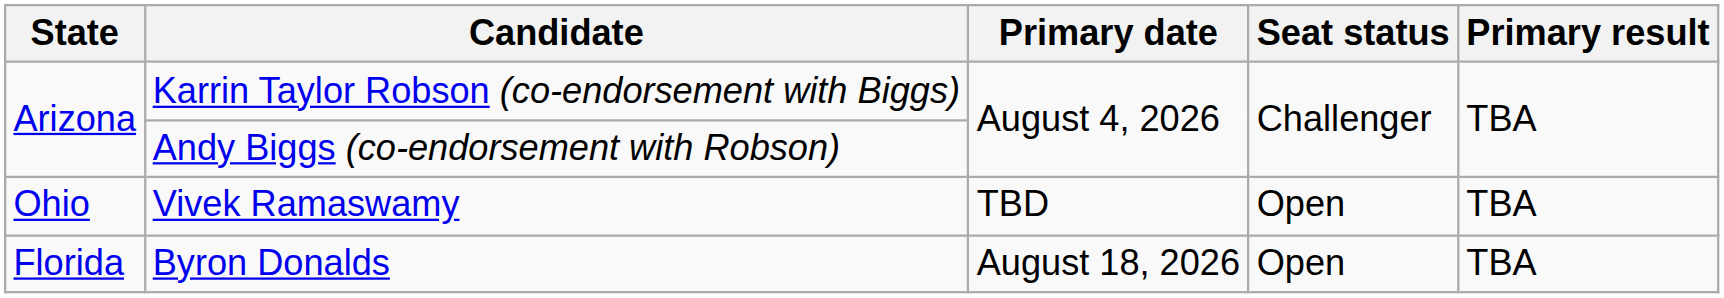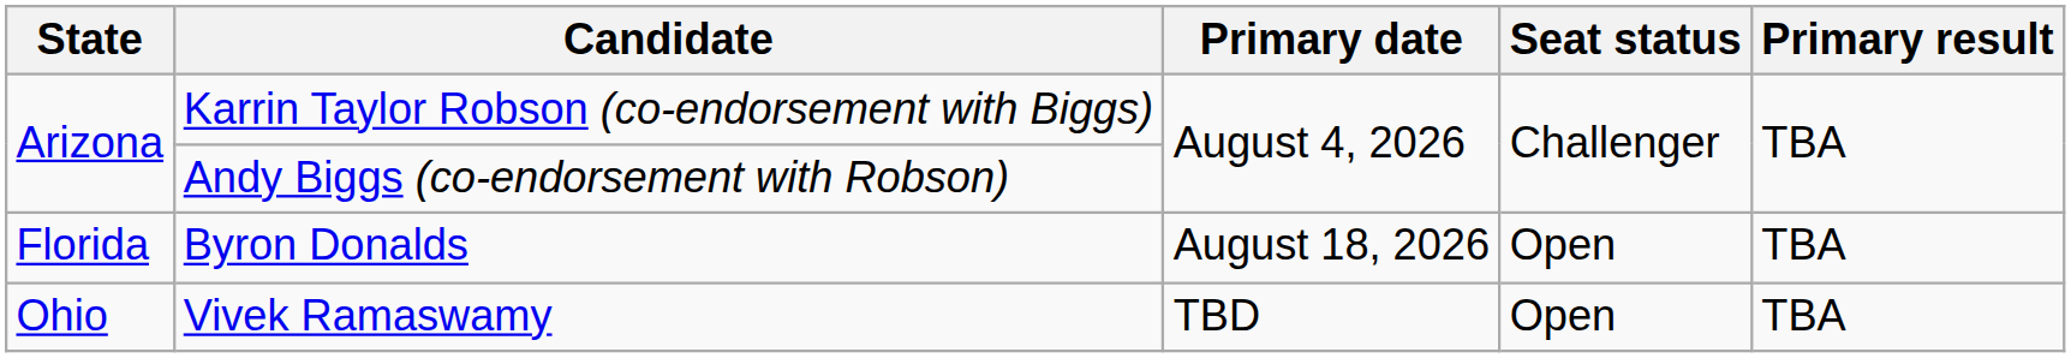rows swapped: Byron Donalds <-> Vivek Ramaswamy
